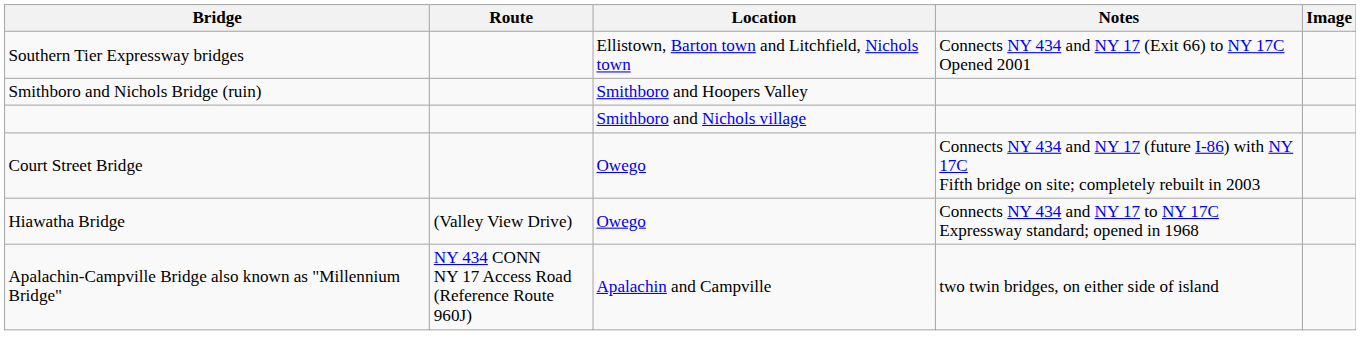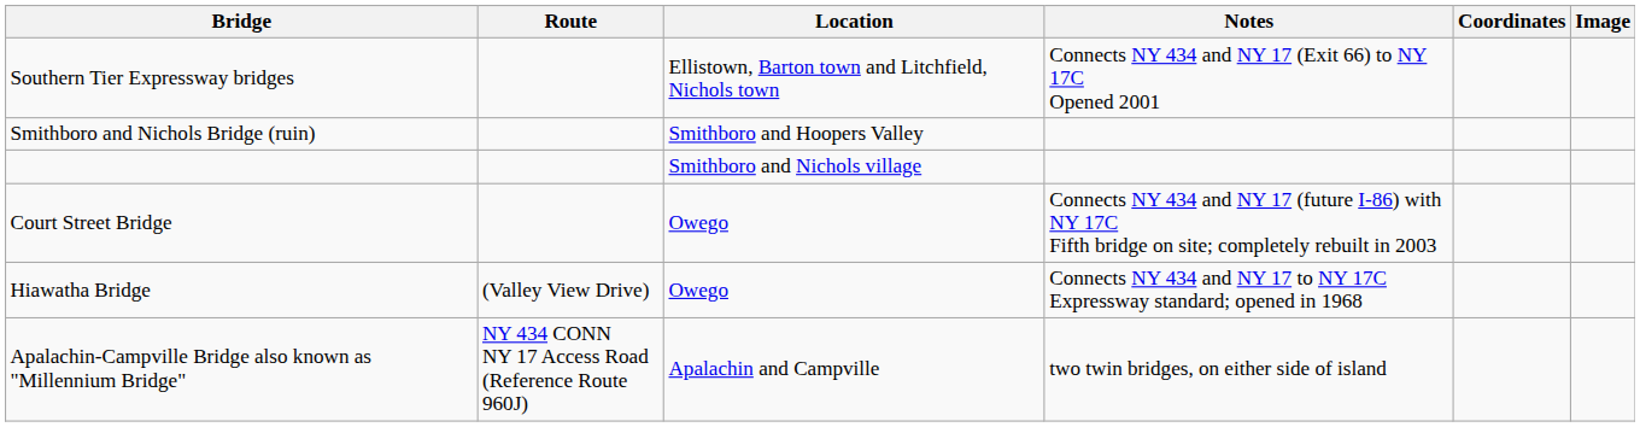+ column: Coordinates
